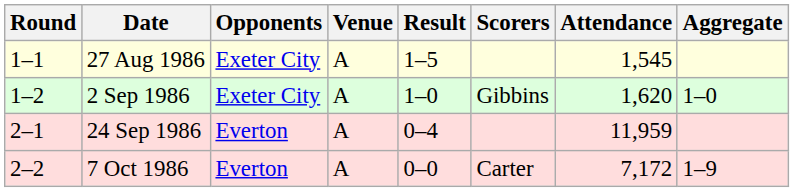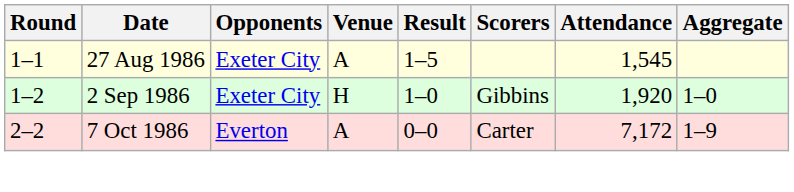2 Sep 1986 | Venue: A -> H
2 Sep 1986 | Attendance: 1,620 -> 1,920
- row: 2–1 | 24 Sep 1986 | Everton | A | 0–4 | 11,959
